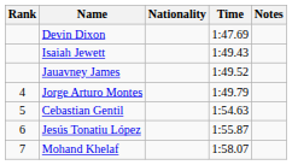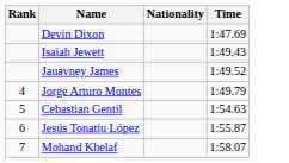- column: Notes
